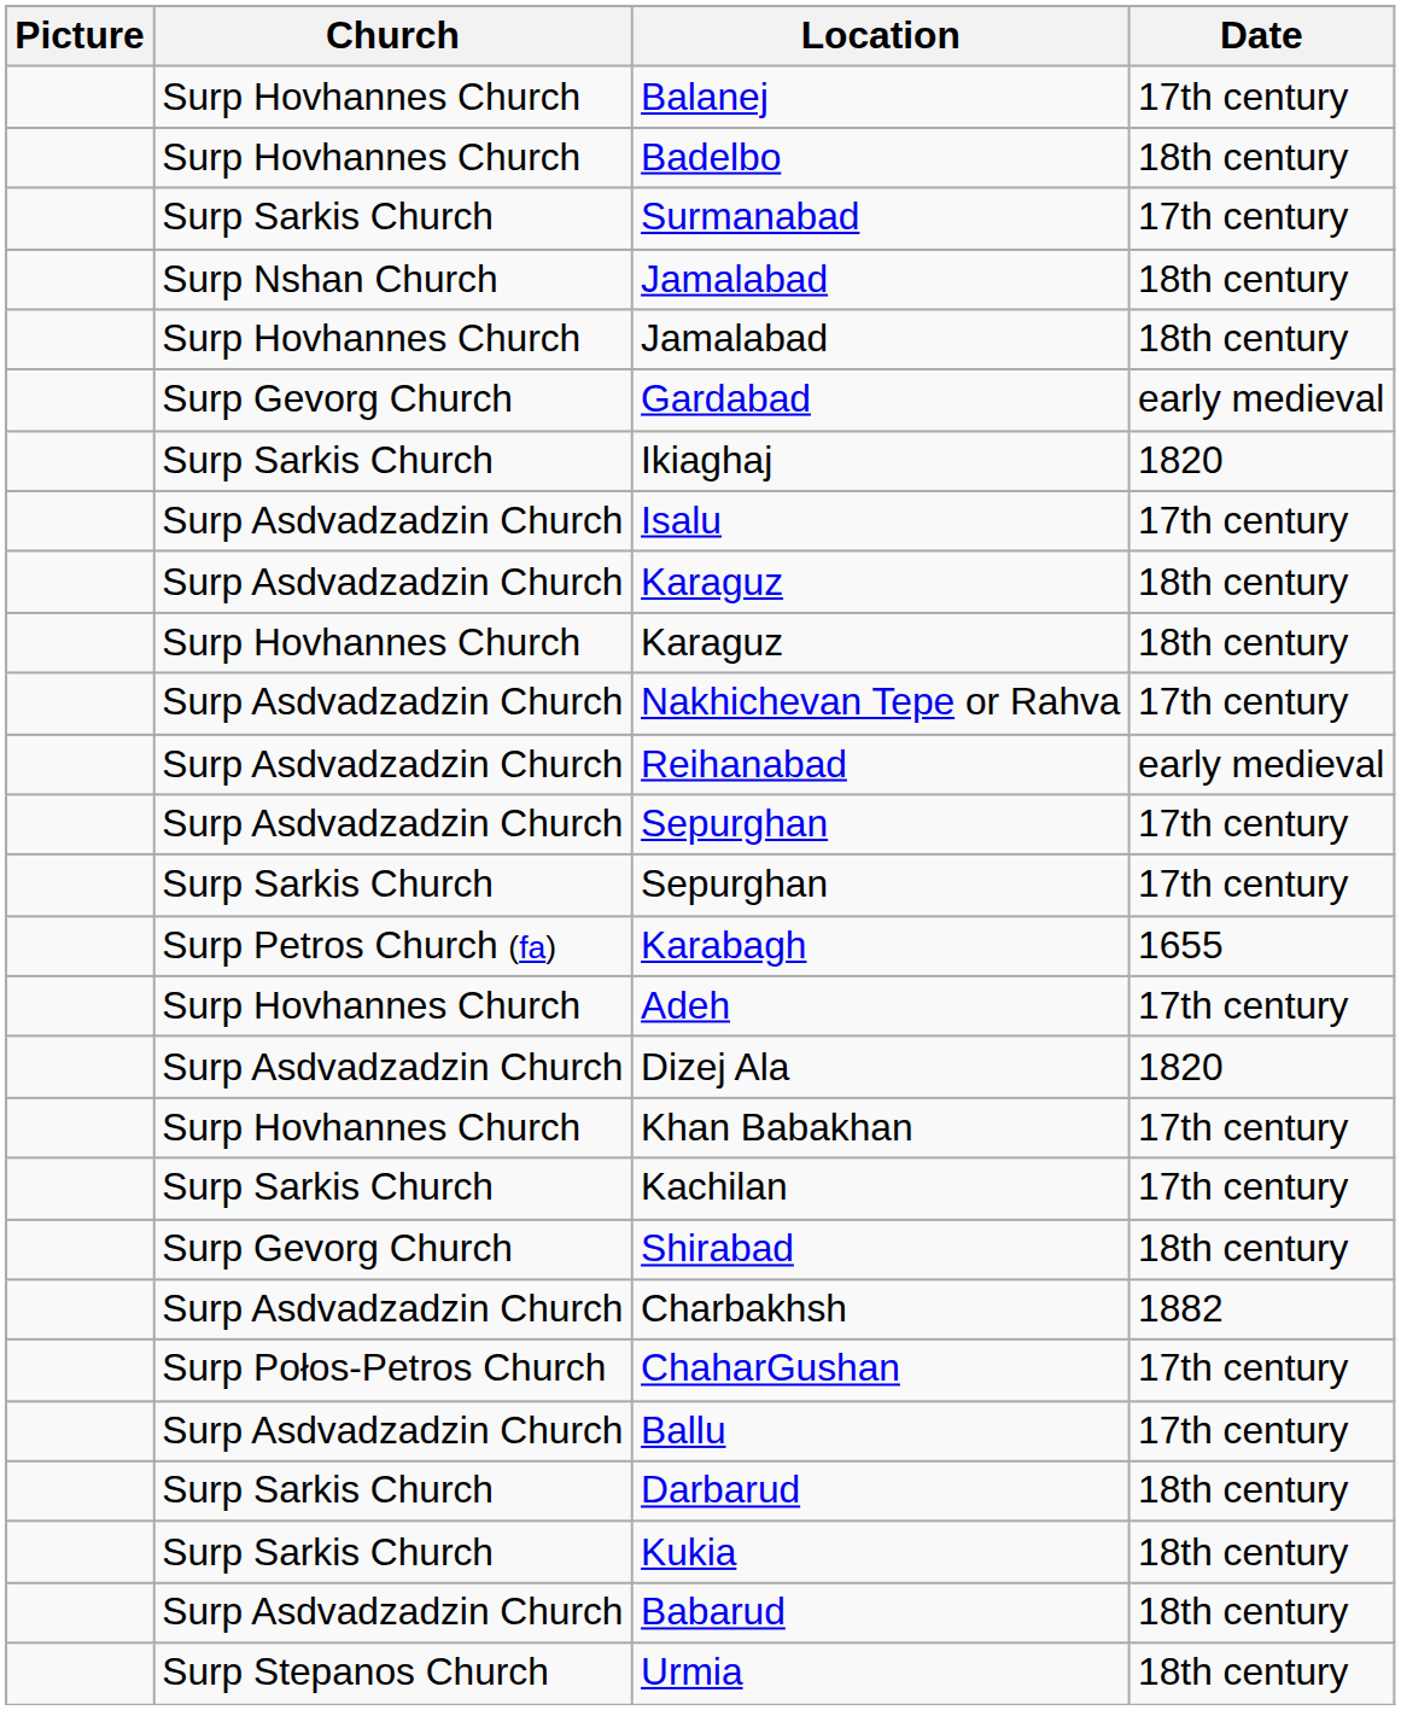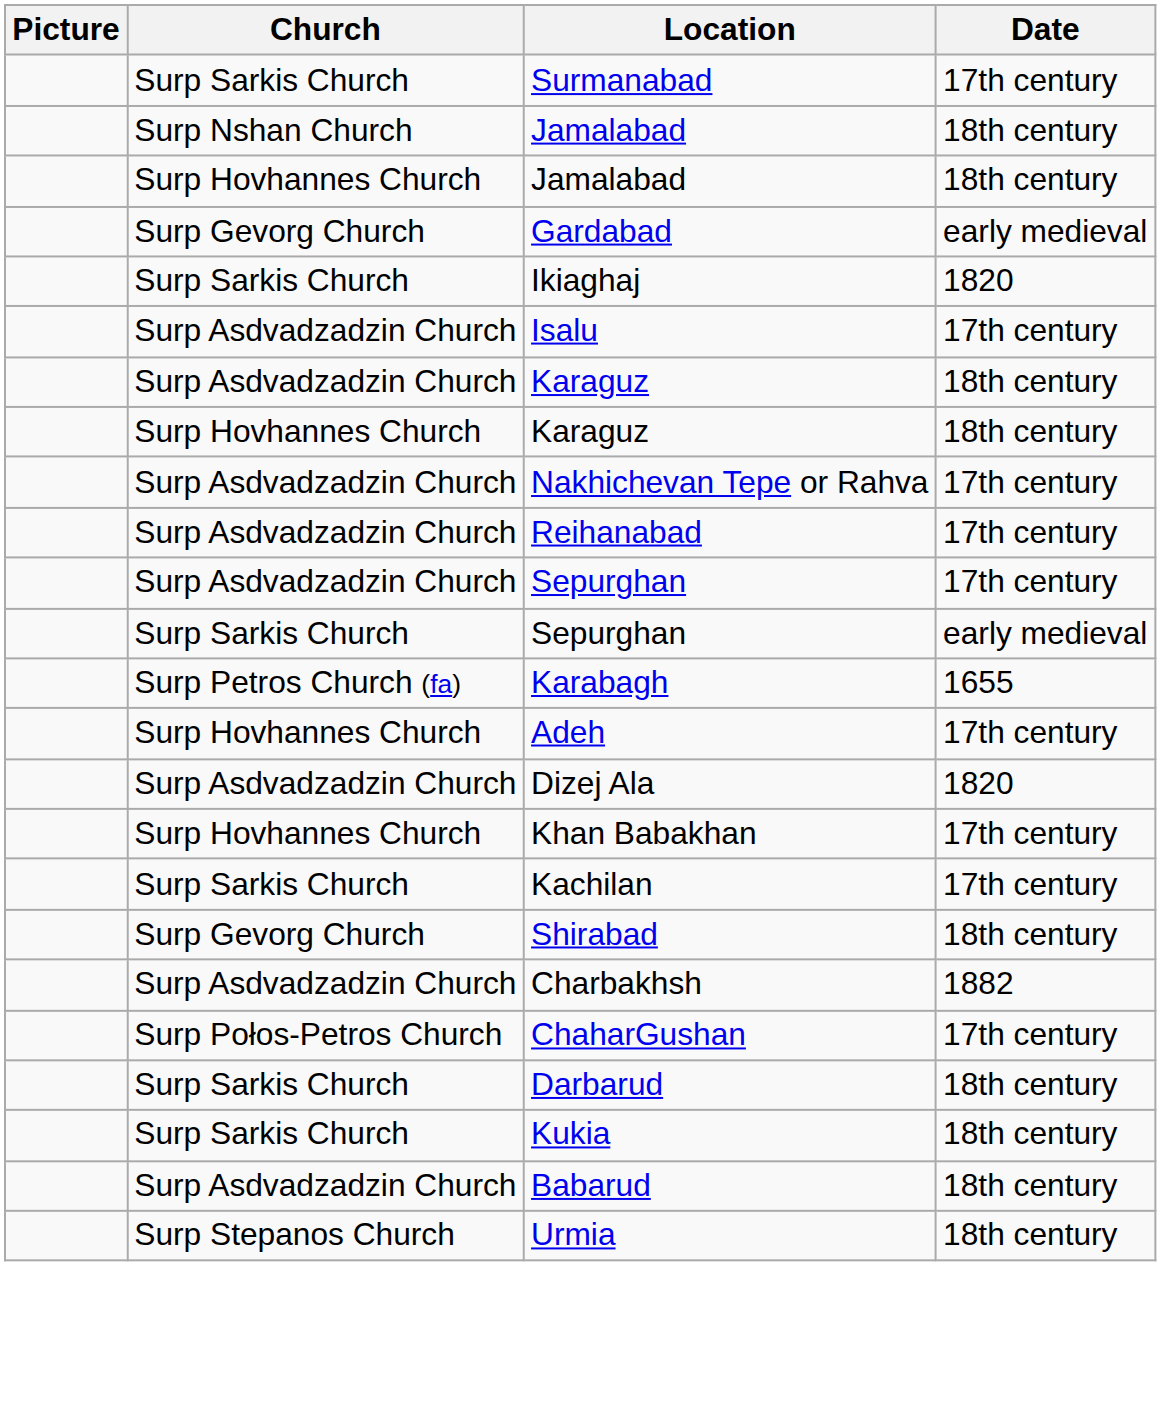- row: Surp Hovhannes Church | Balanej | 17th century
- row: Surp Hovhannes Church | Badelbo | 18th century
Reihanabad | Date: early medieval -> 17th century
Surp Sarkis Church / Sepurghan | Date: 17th century -> early medieval
- row: Surp Asdvadzadzin Church | Ballu | 17th century
